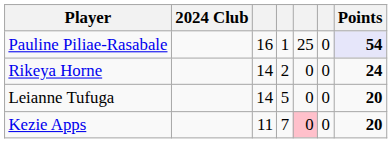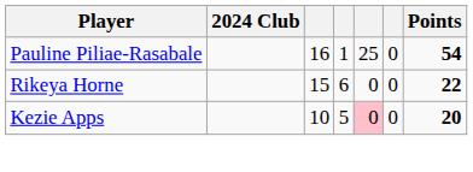Pauline Piliae-Rasabale | Points: lavender background -> no background
Rikeya Horne | column 3: 14 -> 15
Rikeya Horne | column 4: 2 -> 6
Rikeya Horne | Points: 24 -> 22
- row: Leianne Tufuga | 14 | 5 | 0 | 0 | 20
Kezie Apps | column 3: 11 -> 10
Kezie Apps | column 4: 7 -> 5
